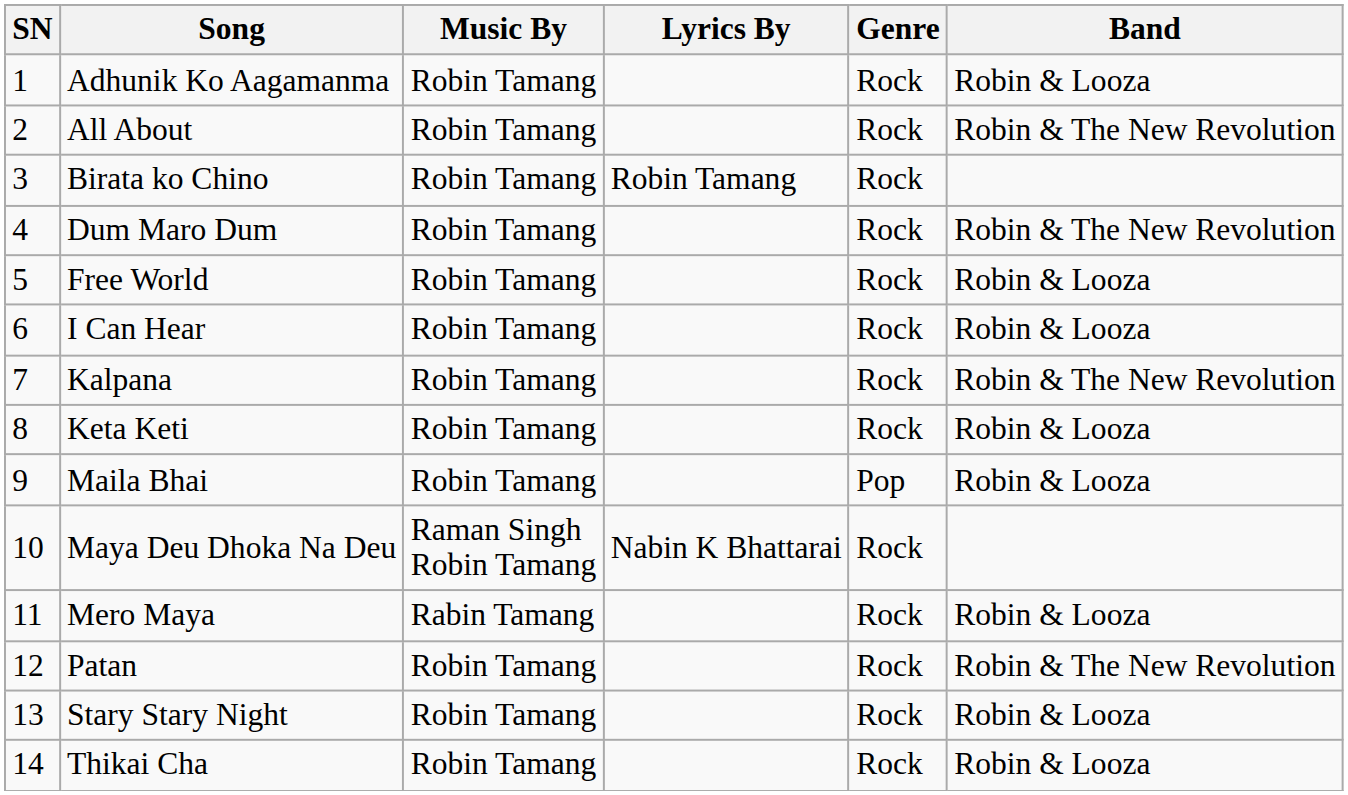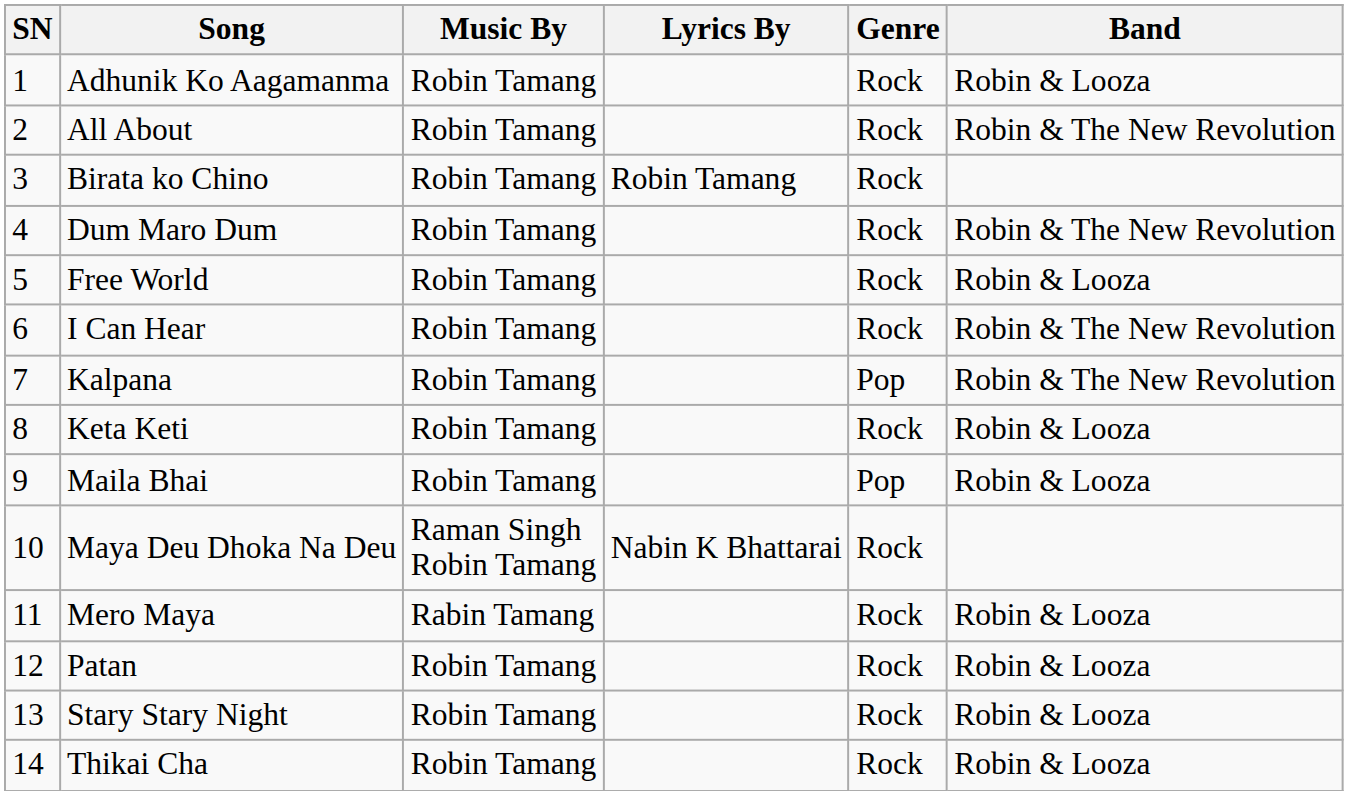I Can Hear | Band: Robin & Looza -> Robin & The New Revolution
Kalpana | Genre: Rock -> Pop
Patan | Band: Robin & The New Revolution -> Robin & Looza
